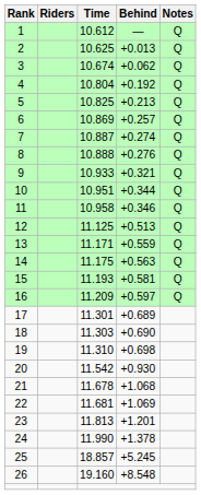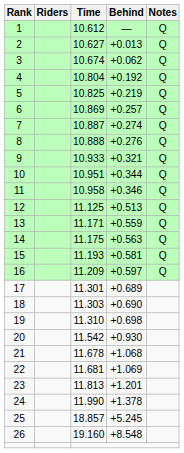2 | Time: 10.625 -> 10.627
5 | Behind: +0.213 -> +0.219
